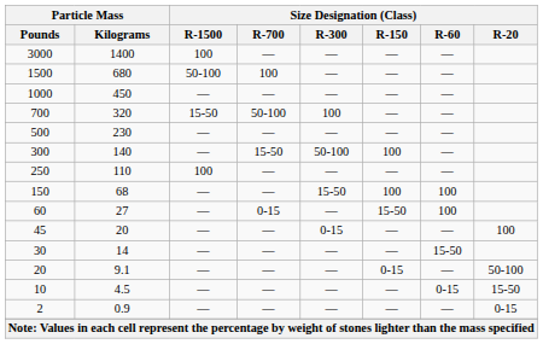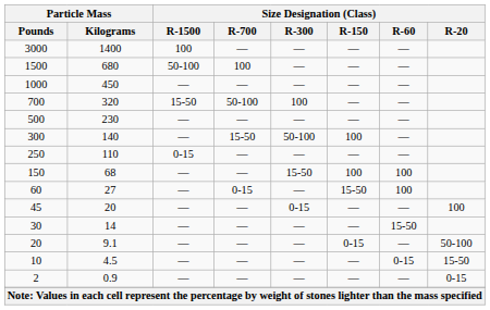250 | Size Designation (Class) / R-1500: 100 -> 0-15
